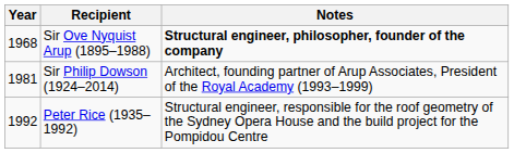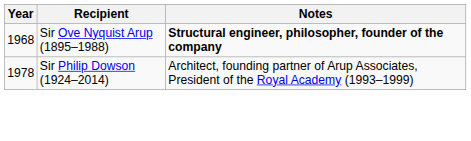Sir Philip Dowson (1924–2014) | Year: 1981 -> 1978
- row: 1992 | Peter Rice (1935–1992) | Structural engineer, responsible for the roof geometry of the Sydney Opera House and the build project for the Pompidou Centre
